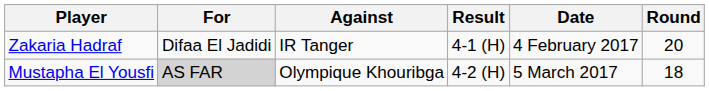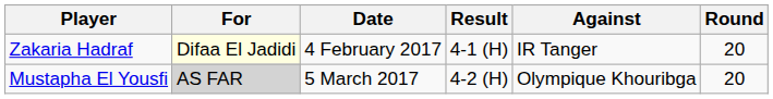columns swapped: Against <-> Date
Zakaria Hadraf | For: no background -> lightyellow background
Mustapha El Yousfi | Round: 18 -> 20
